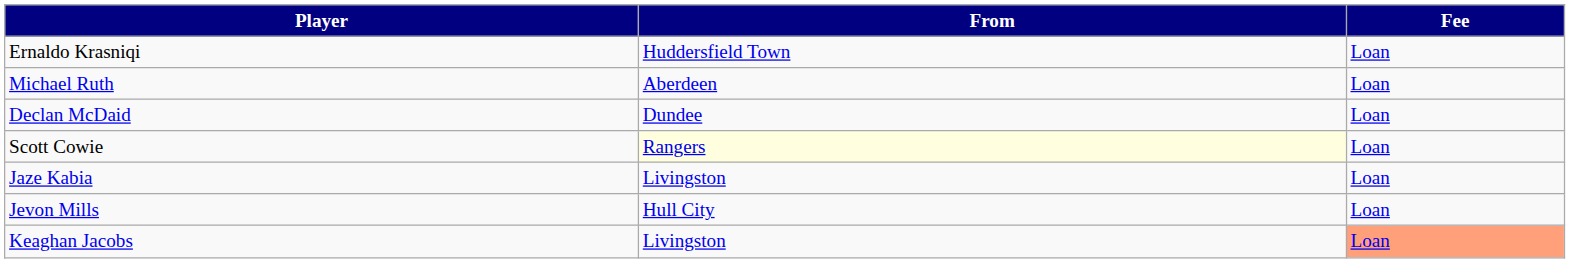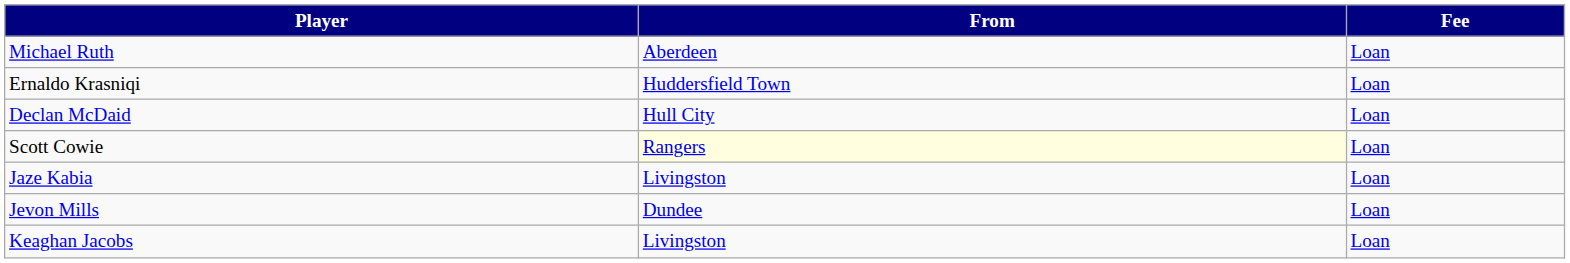rows swapped: Ernaldo Krasniqi <-> Michael Ruth
Declan McDaid | From: Dundee -> Hull City
Jevon Mills | From: Hull City -> Dundee
Keaghan Jacobs | Fee: lightsalmon background -> no background
